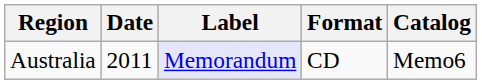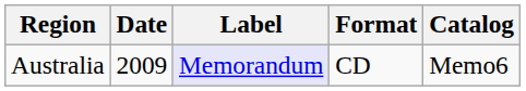Australia | Date: 2011 -> 2009
